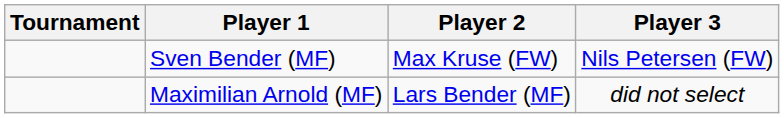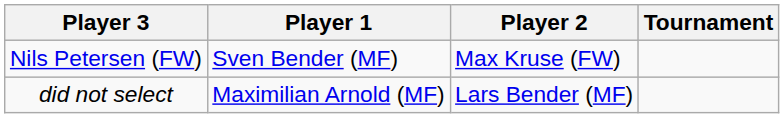columns swapped: Tournament <-> Player 3
